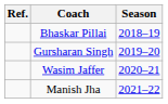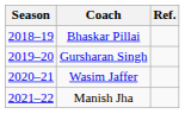columns swapped: Season <-> Ref.
